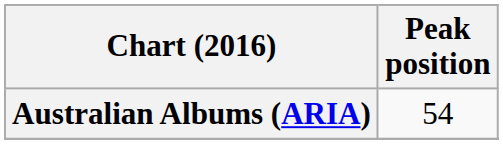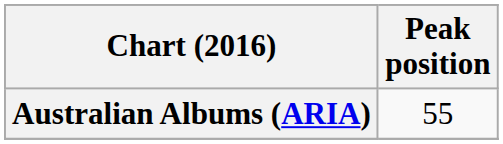Australian Albums (ARIA) | Peak position: 54 -> 55
